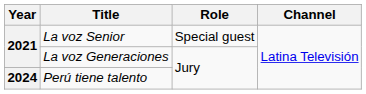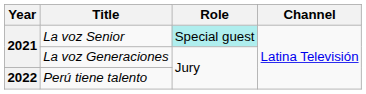La voz Senior | Role: no background -> paleturquoise background
Perú tiene talento | Year: 2024 -> 2022
